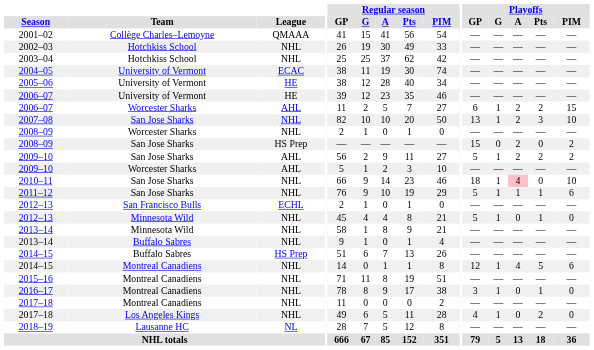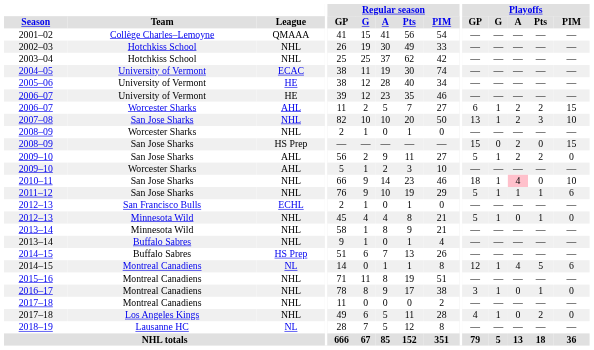2008–09 / San Jose Sharks | Playoffs / PIM: 2 -> 15
2009–10 / San Jose Sharks | Playoffs / PIM: 2 -> 0
2014–15 / Montreal Canadiens | League: NHL -> NL
